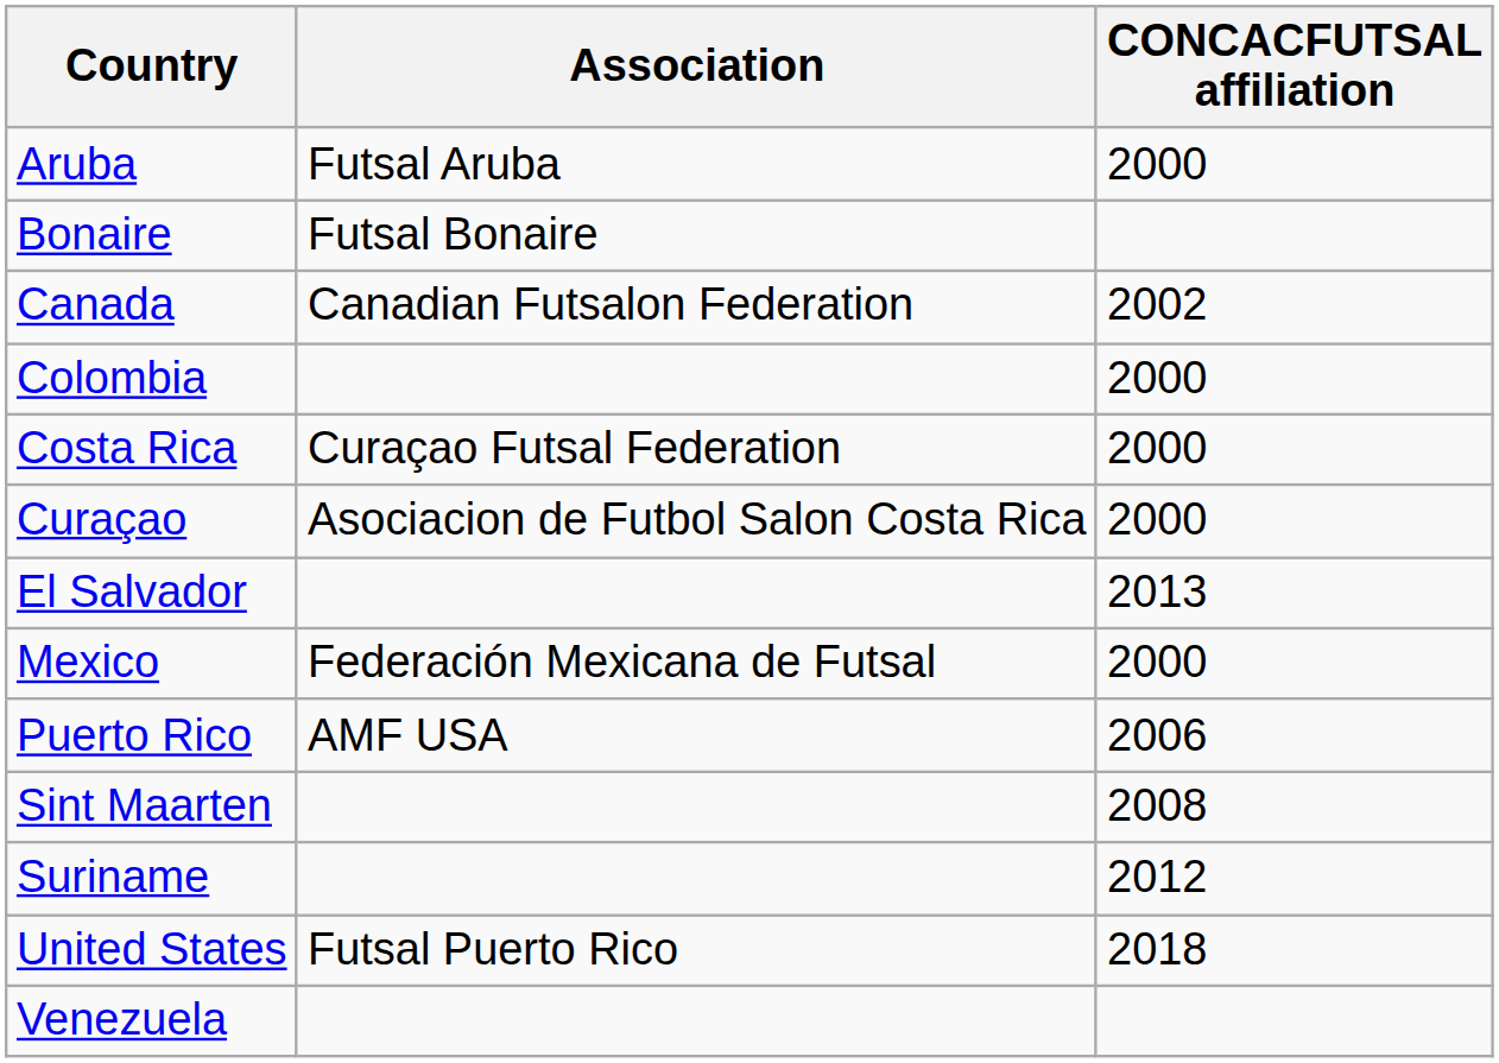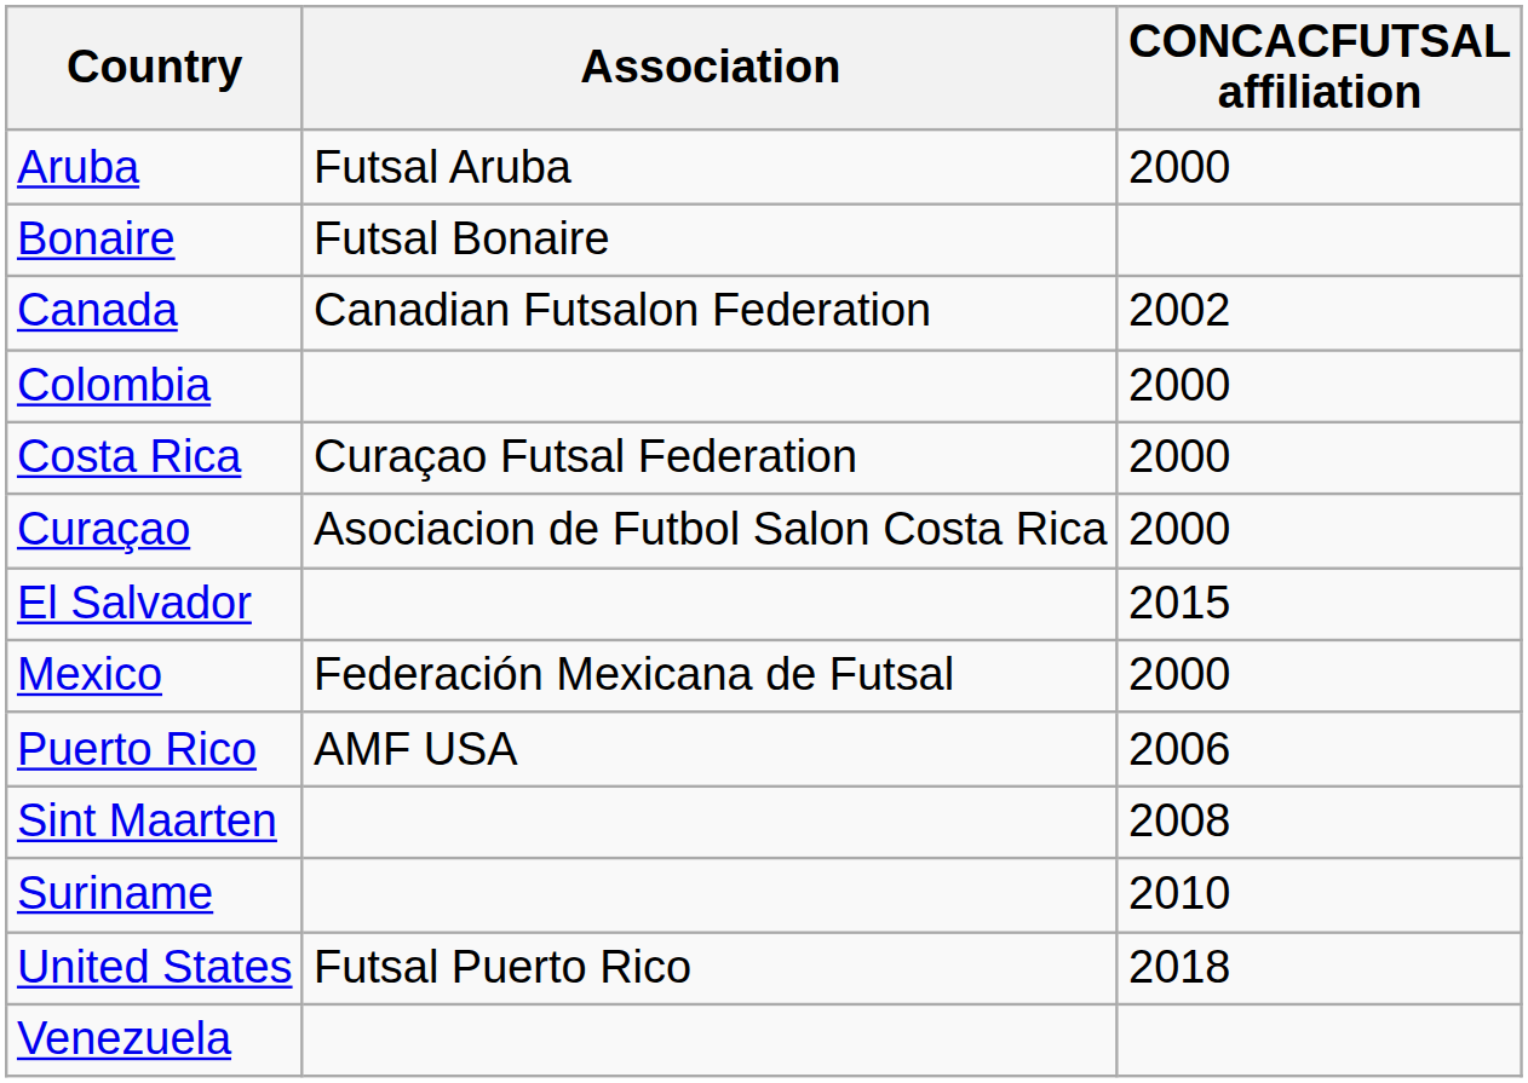El Salvador | CONCACFUTSAL affiliation: 2013 -> 2015
Suriname | CONCACFUTSAL affiliation: 2012 -> 2010
